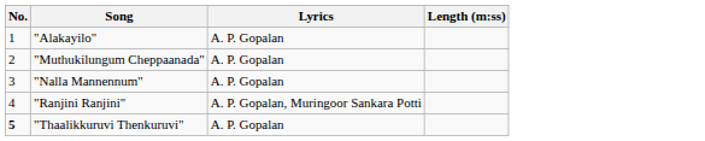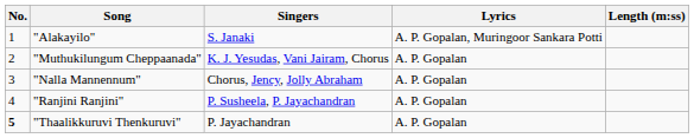+ column: Singers | S. Janaki | K. J. Yesudas, Vani Jairam, Chorus | Chorus, Jency, Jolly Abraham | P. Susheela, P. Jayachandran | P. Jayachandran
"Alakayilo" | Lyrics: A. P. Gopalan -> A. P. Gopalan, Muringoor Sankara Potti
"Ranjini Ranjini" | Lyrics: A. P. Gopalan, Muringoor Sankara Potti -> A. P. Gopalan
